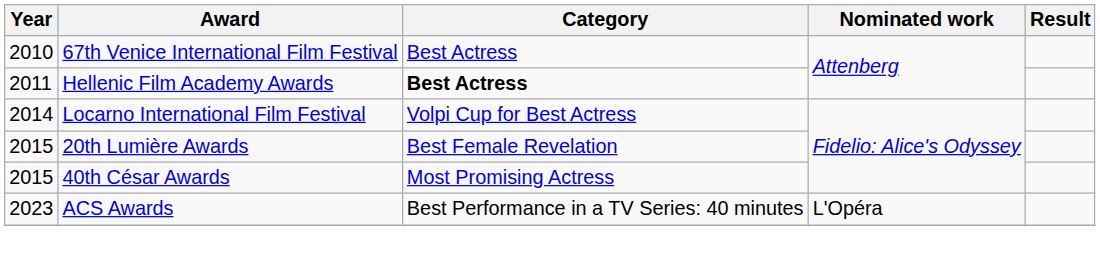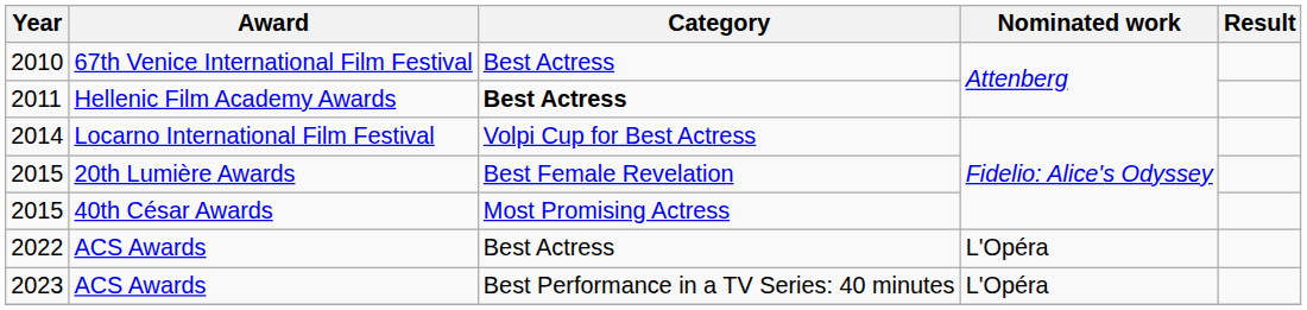+ row: 2022 | ACS Awards | Best Actress | L'Opéra
